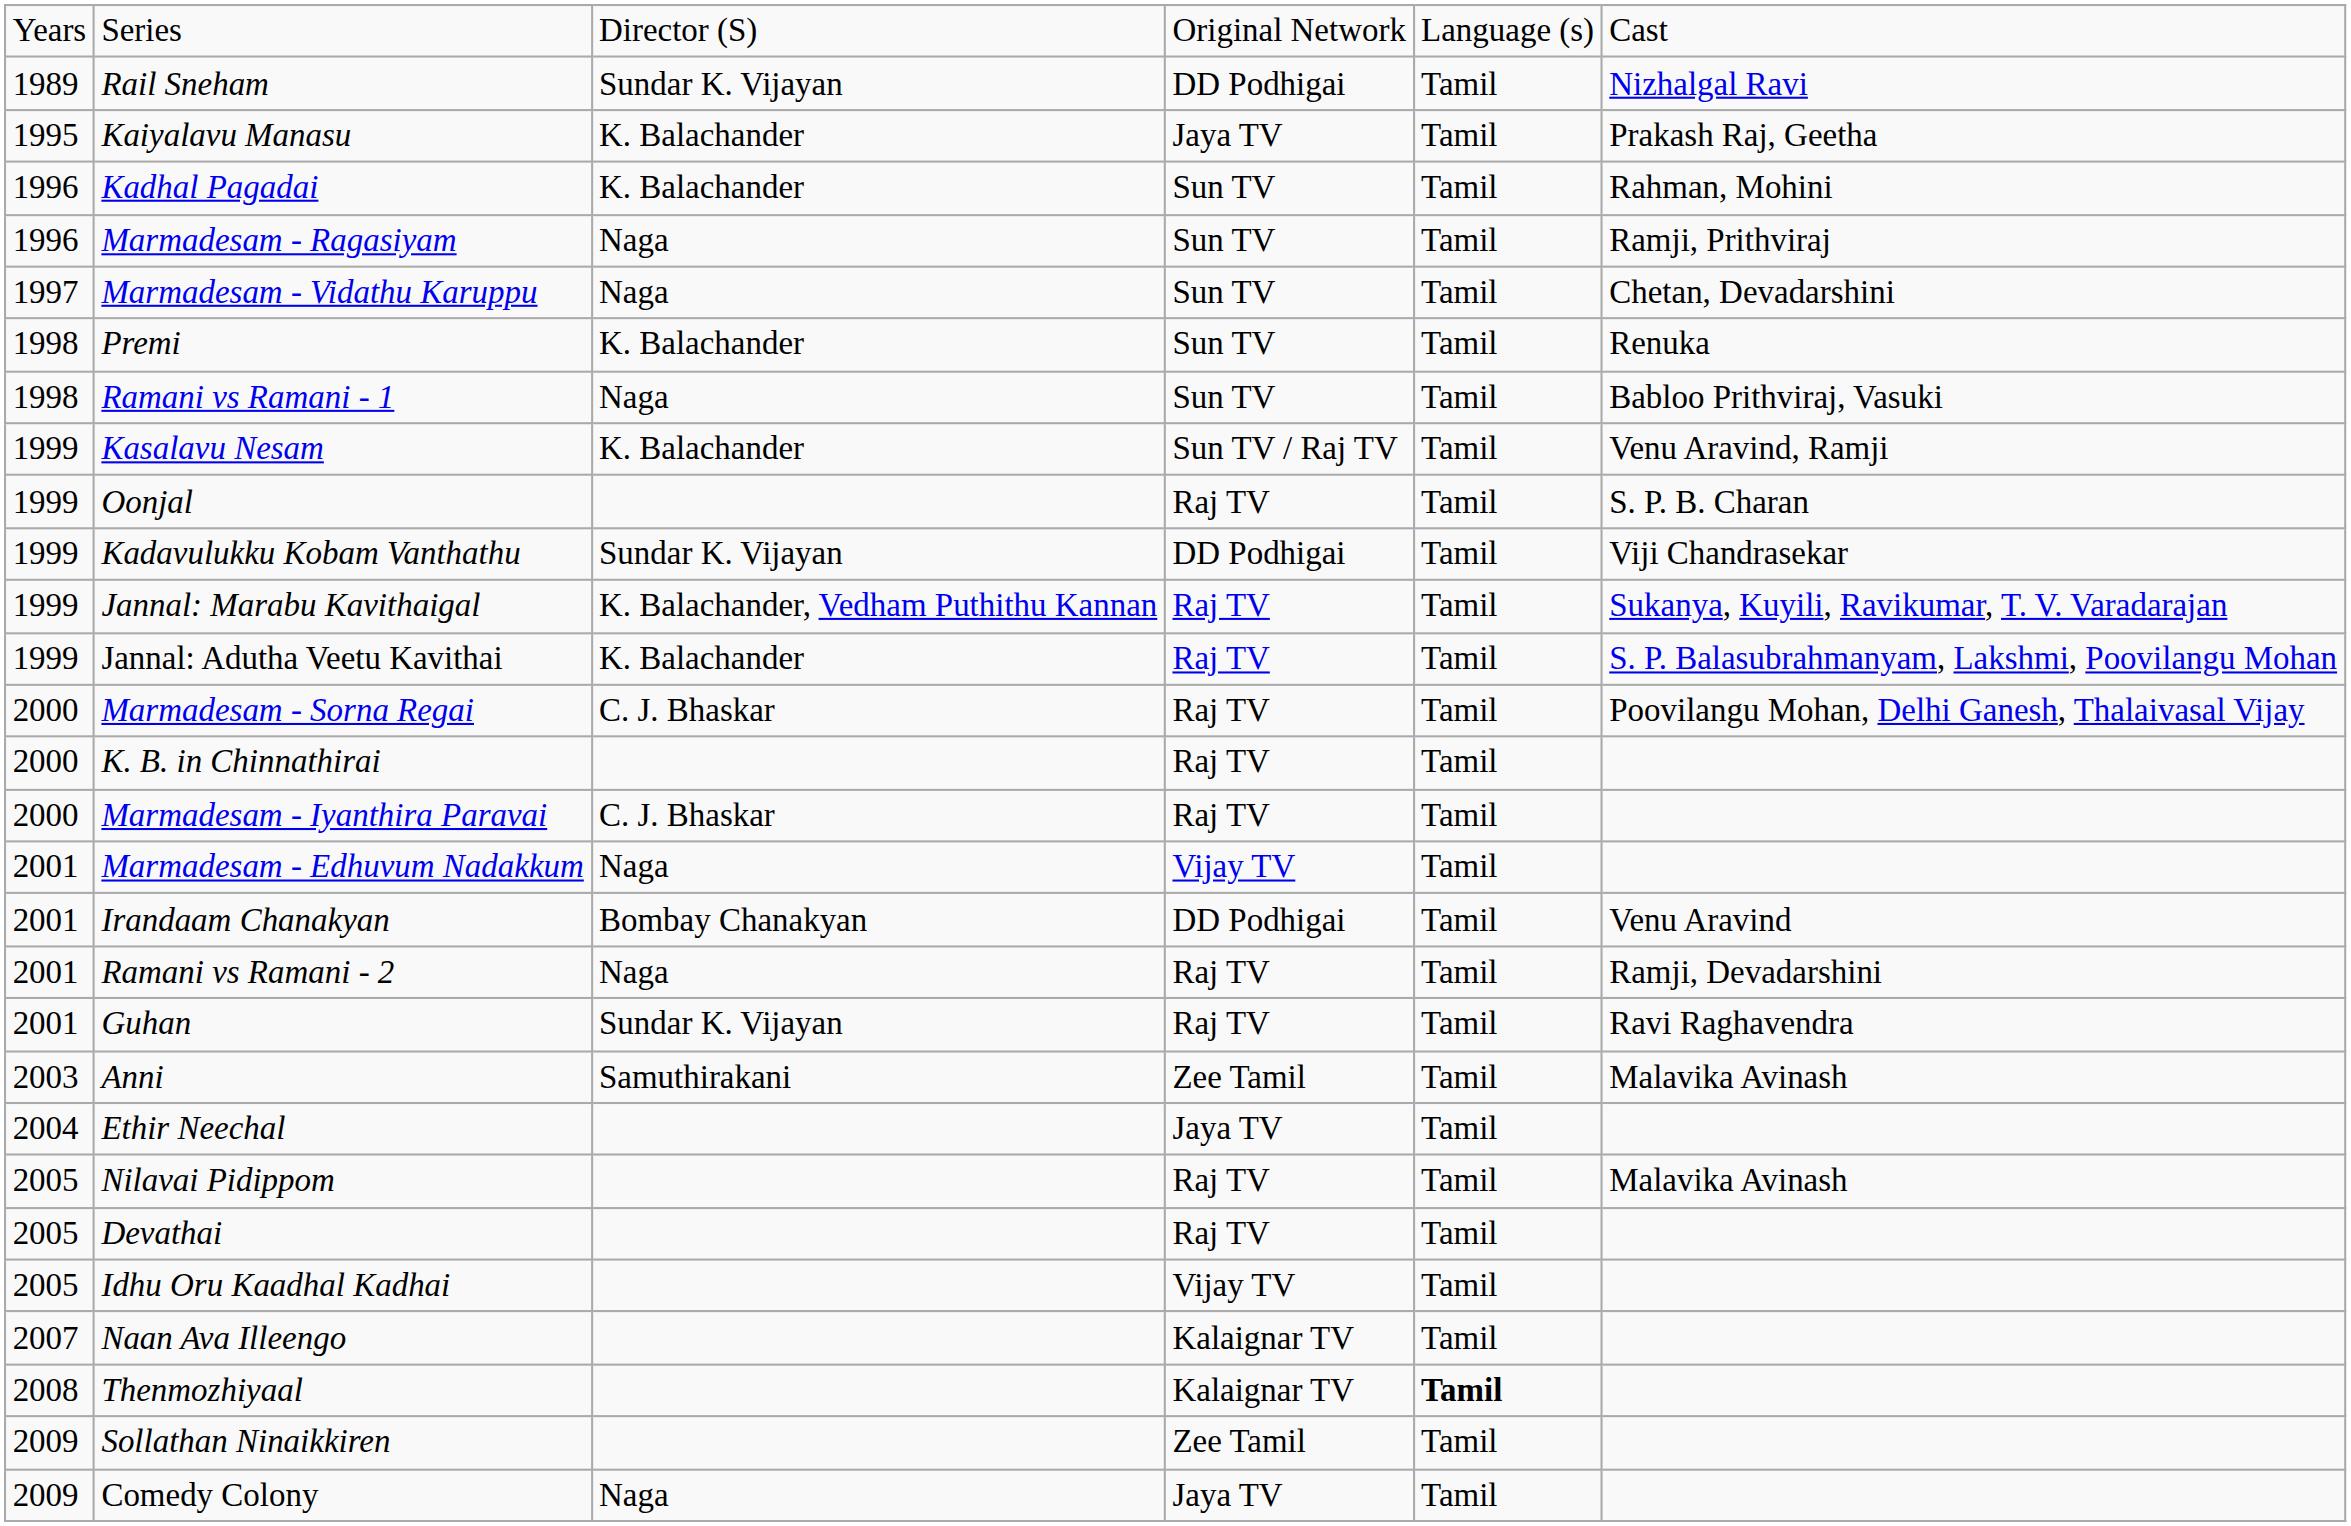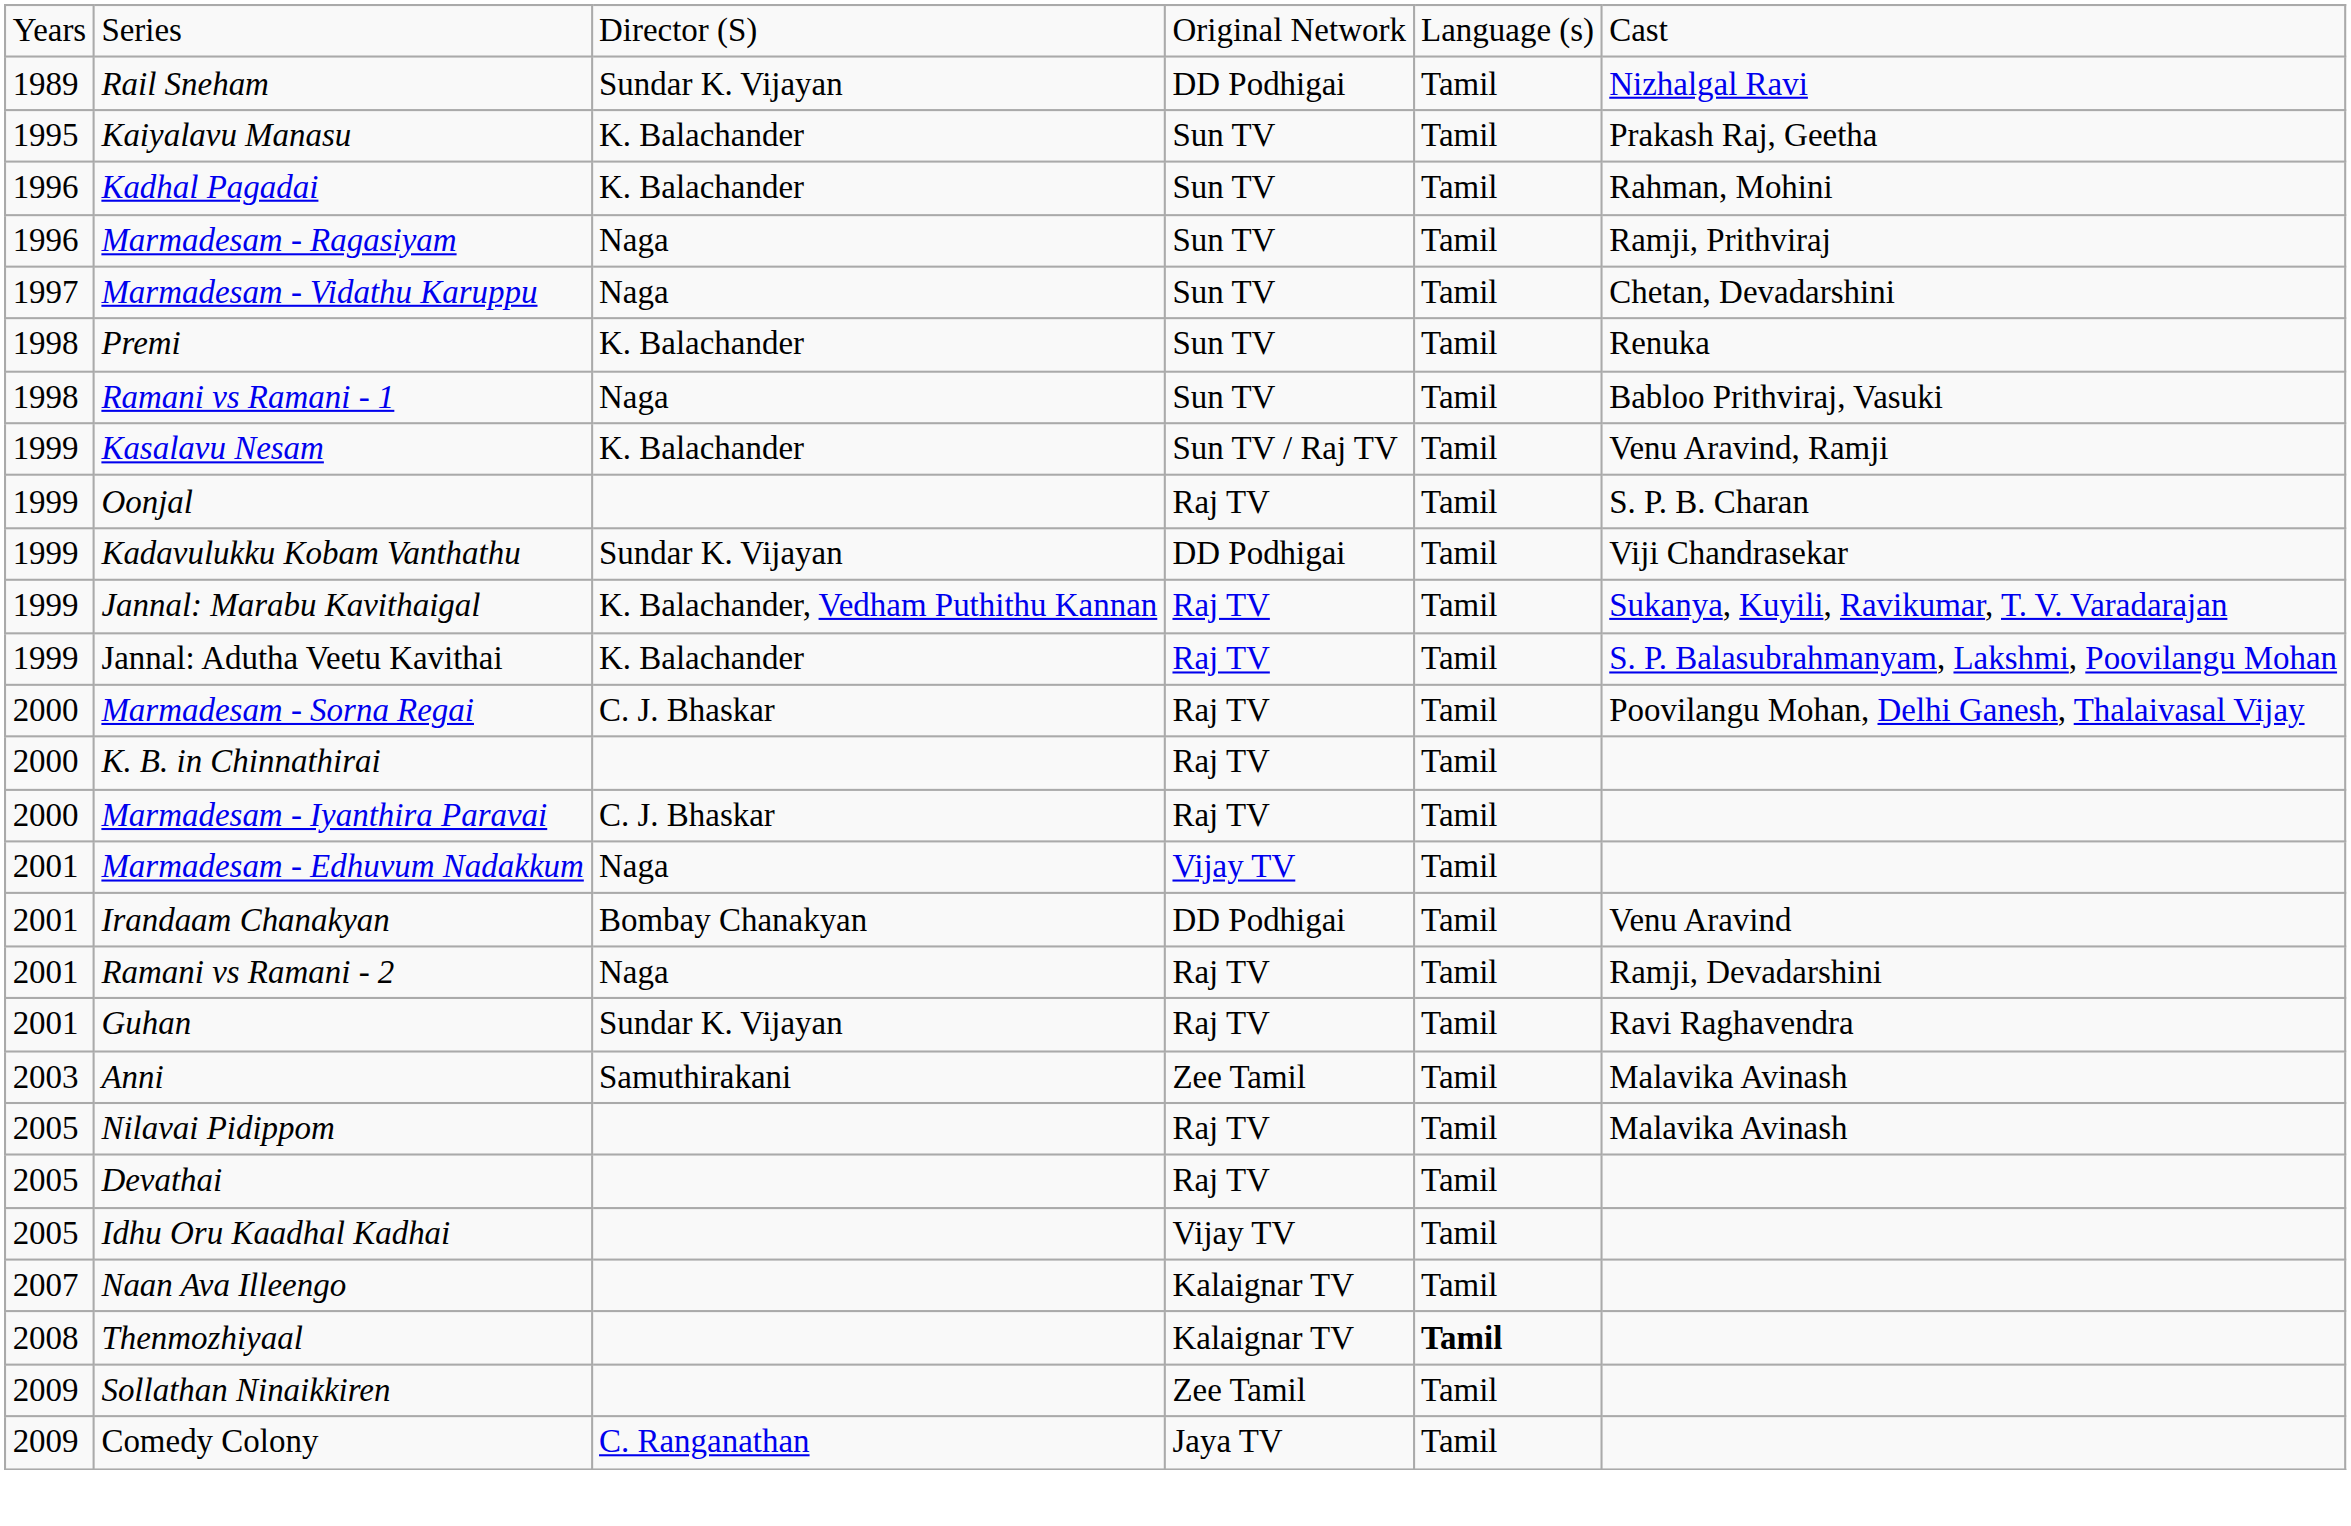Kaiyalavu Manasu | column 4: Jaya TV -> Sun TV
- row: 2004 | Ethir Neechal | Jaya TV | Tamil
Comedy Colony | column 3: Naga -> C. Ranganathan
